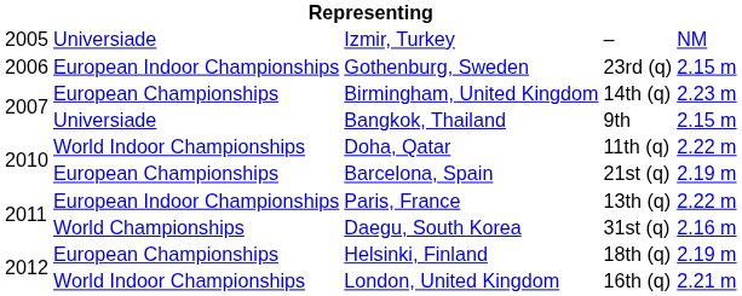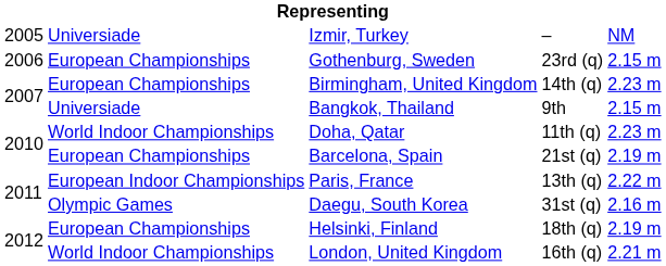Gothenburg, Sweden | column 2: European Indoor Championships -> European Championships
Doha, Qatar | column 5: 2.22 m -> 2.23 m
Daegu, South Korea | column 2: World Championships -> Olympic Games
